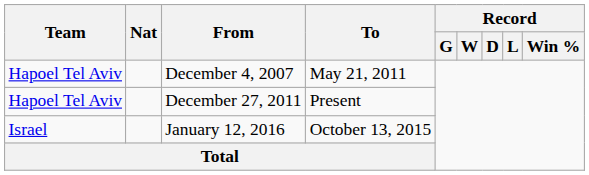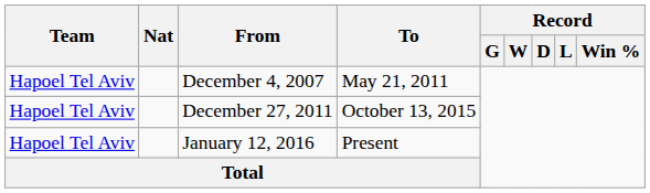December 27, 2011 | To: Present -> October 13, 2015
January 12, 2016 | Team: Israel -> Hapoel Tel Aviv
January 12, 2016 | To: October 13, 2015 -> Present
